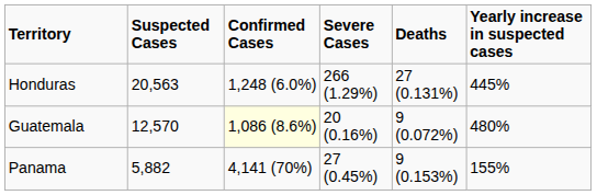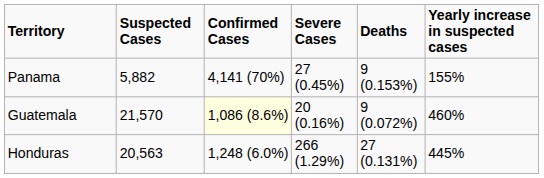rows swapped: Honduras <-> Panama
Guatemala | Suspected Cases: 12,570 -> 21,570
Guatemala | Yearly increase in suspected cases: 480% -> 460%
